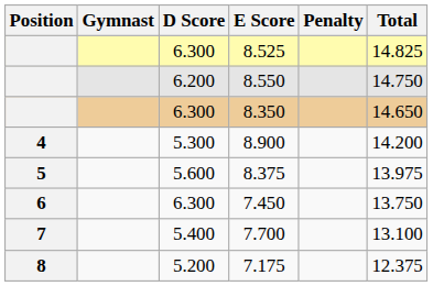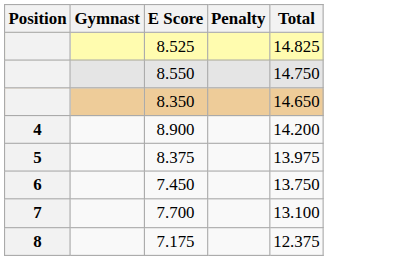- column: D Score | 6.300 | 6.200 | 6.300 | 5.300 | 5.600 | 6.300 | 5.400 | 5.200
